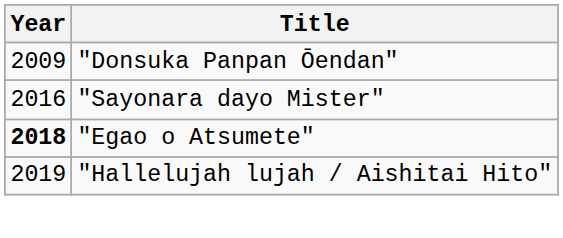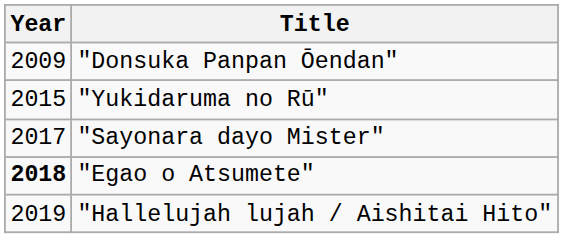+ row: 2015 | "Yukidaruma no Rū"
"Sayonara dayo Mister" | Year: 2016 -> 2017
